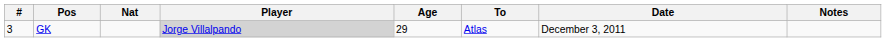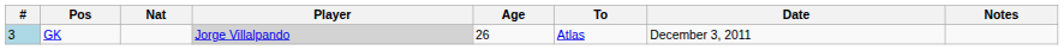GK | #: no background -> lightblue background
GK | Age: 29 -> 26
